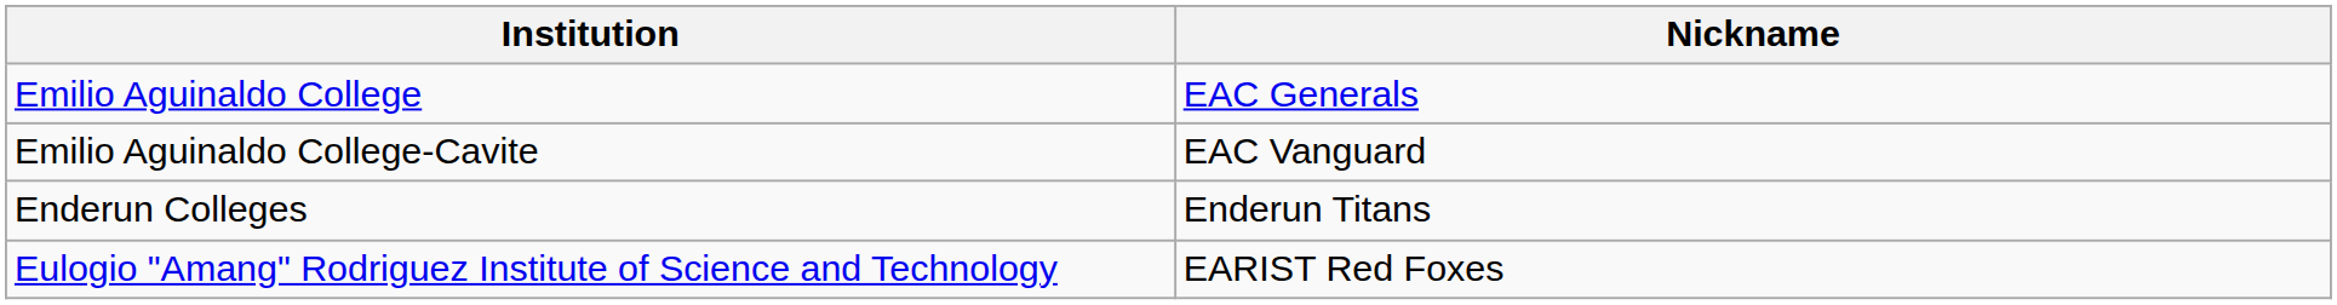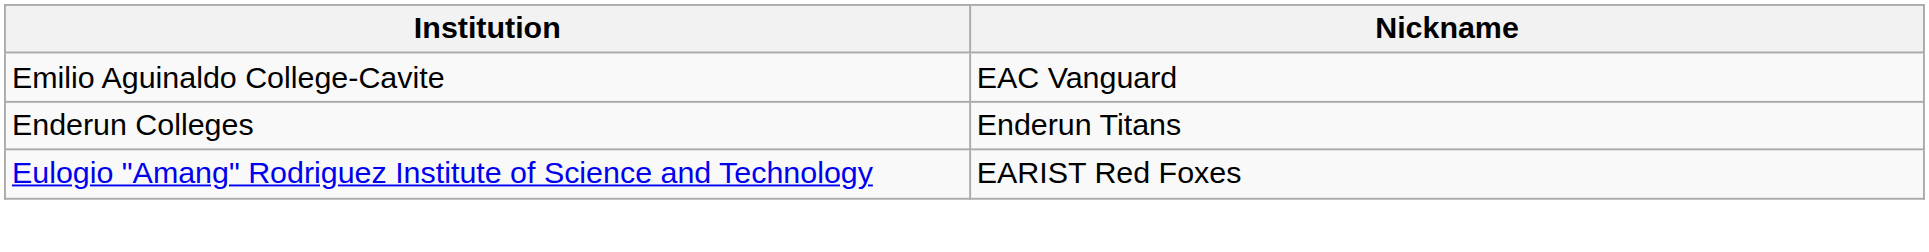- row: Emilio Aguinaldo College | EAC Generals
